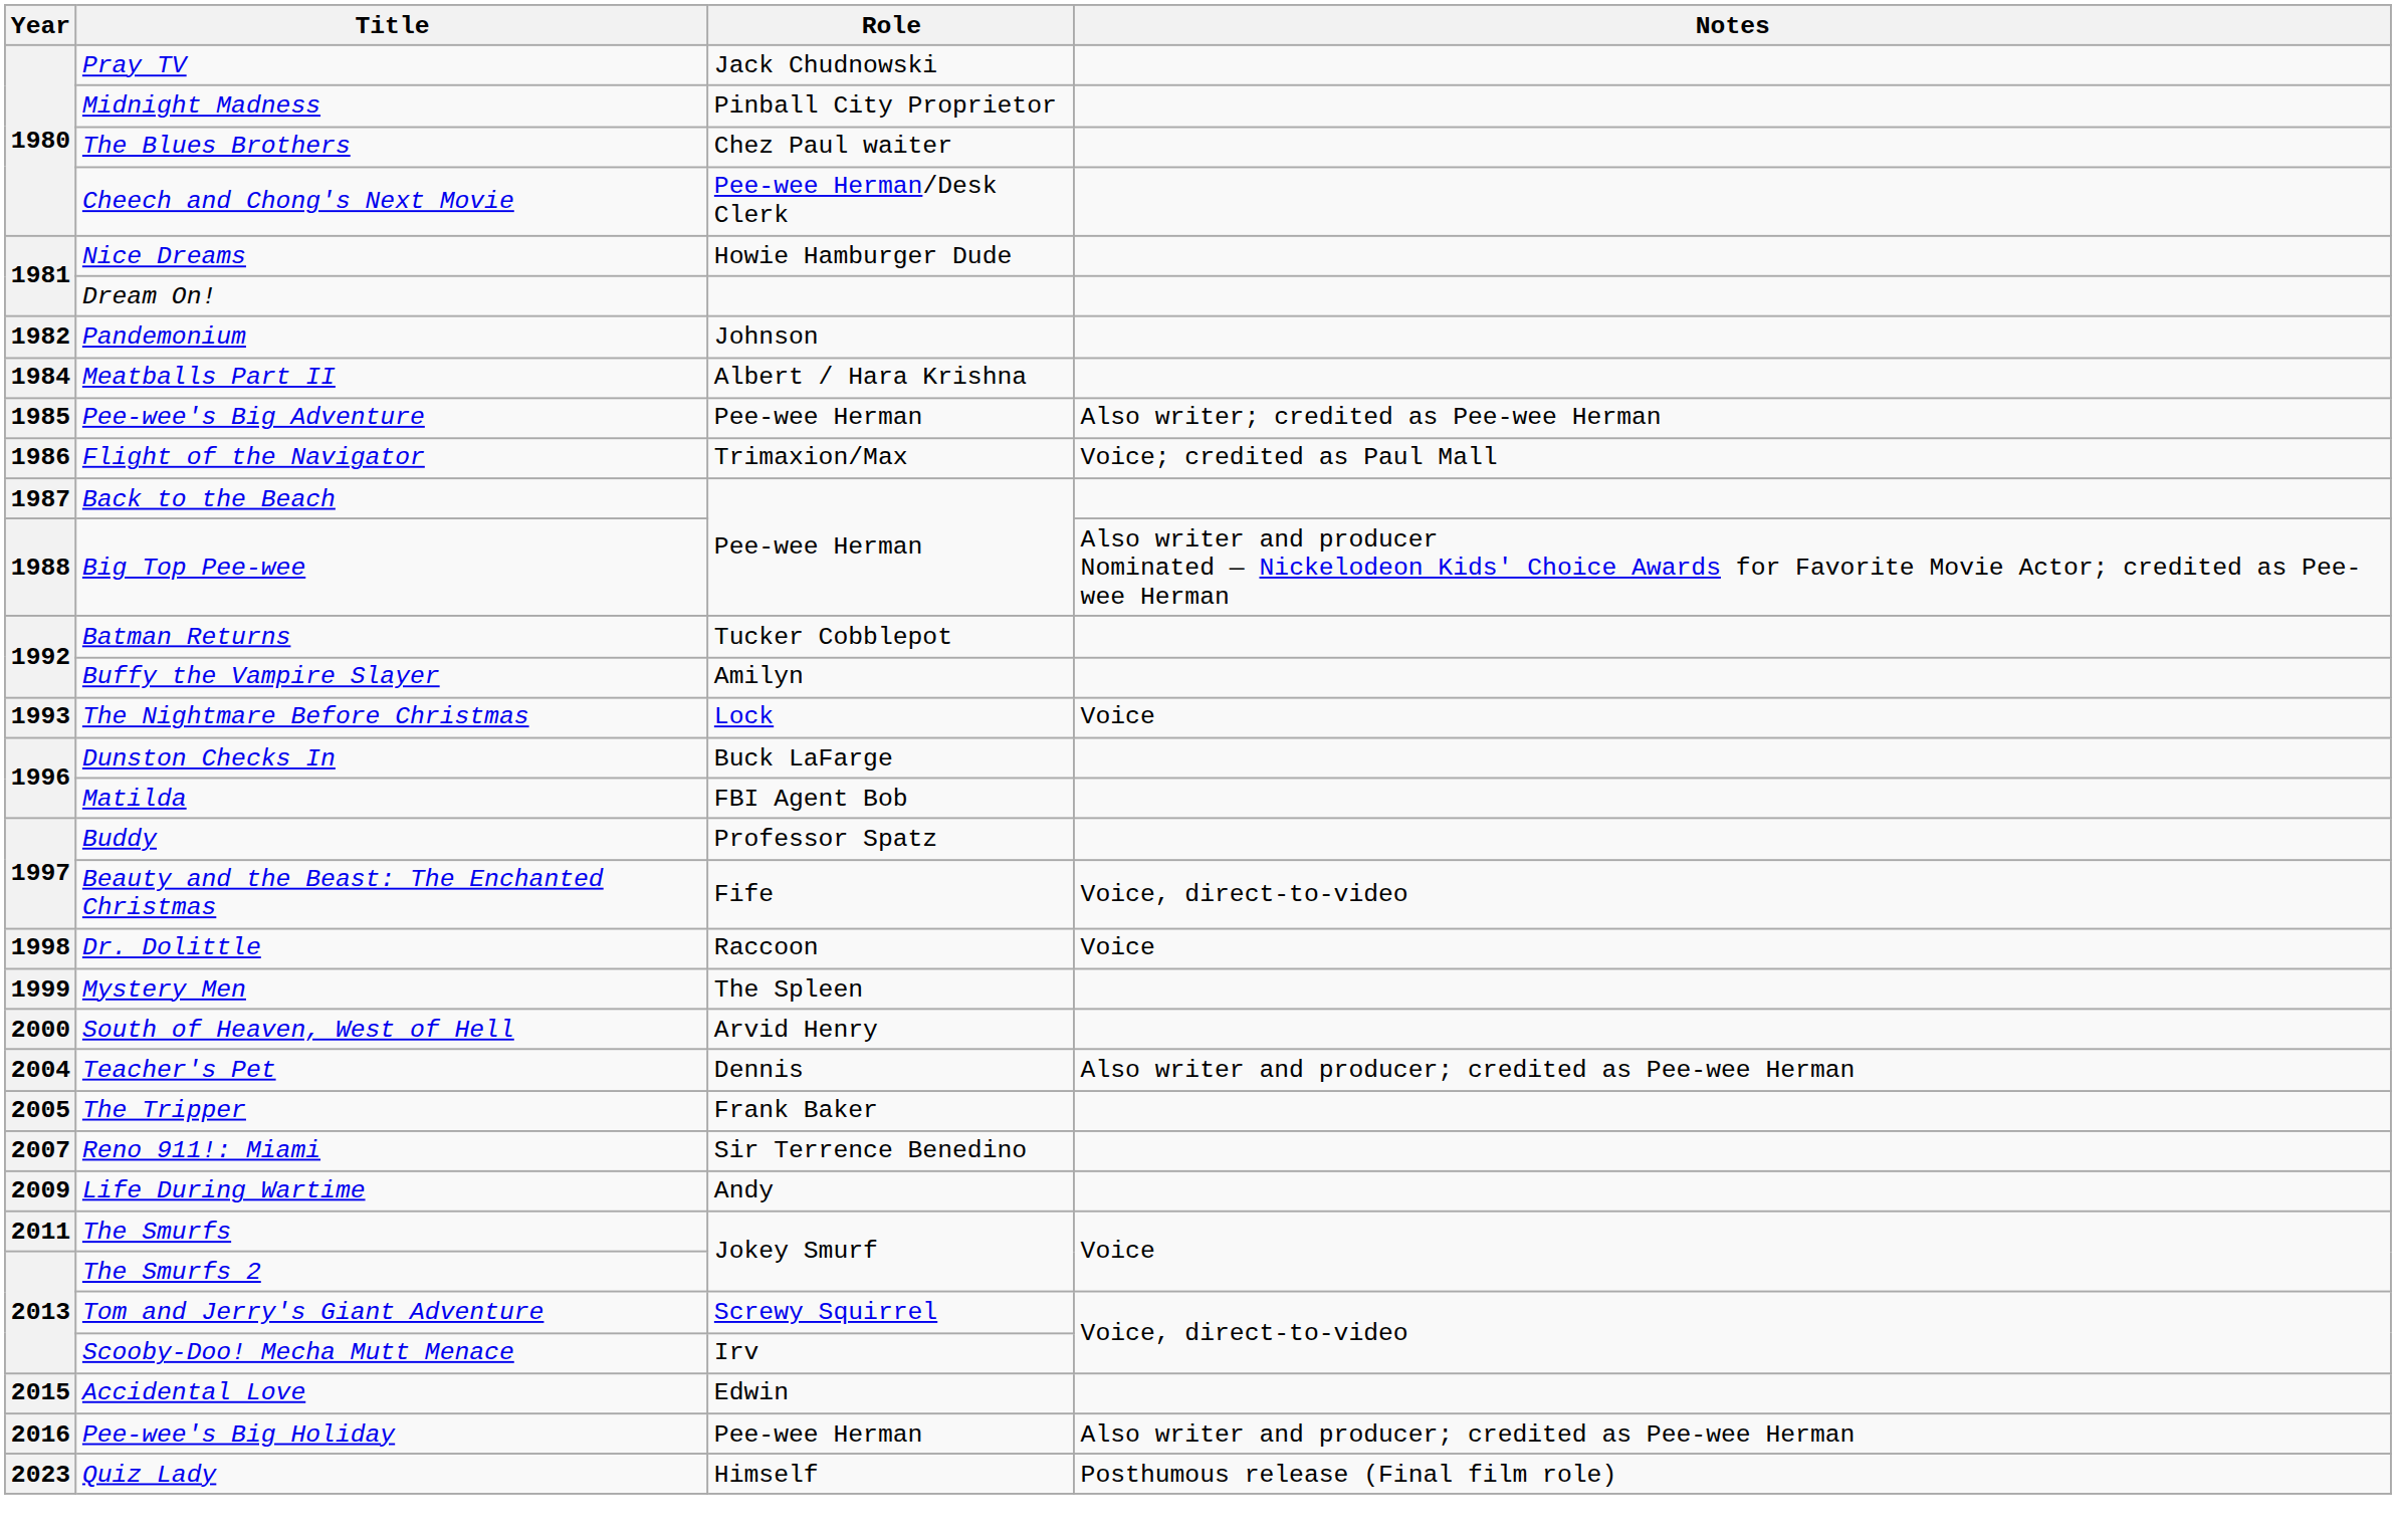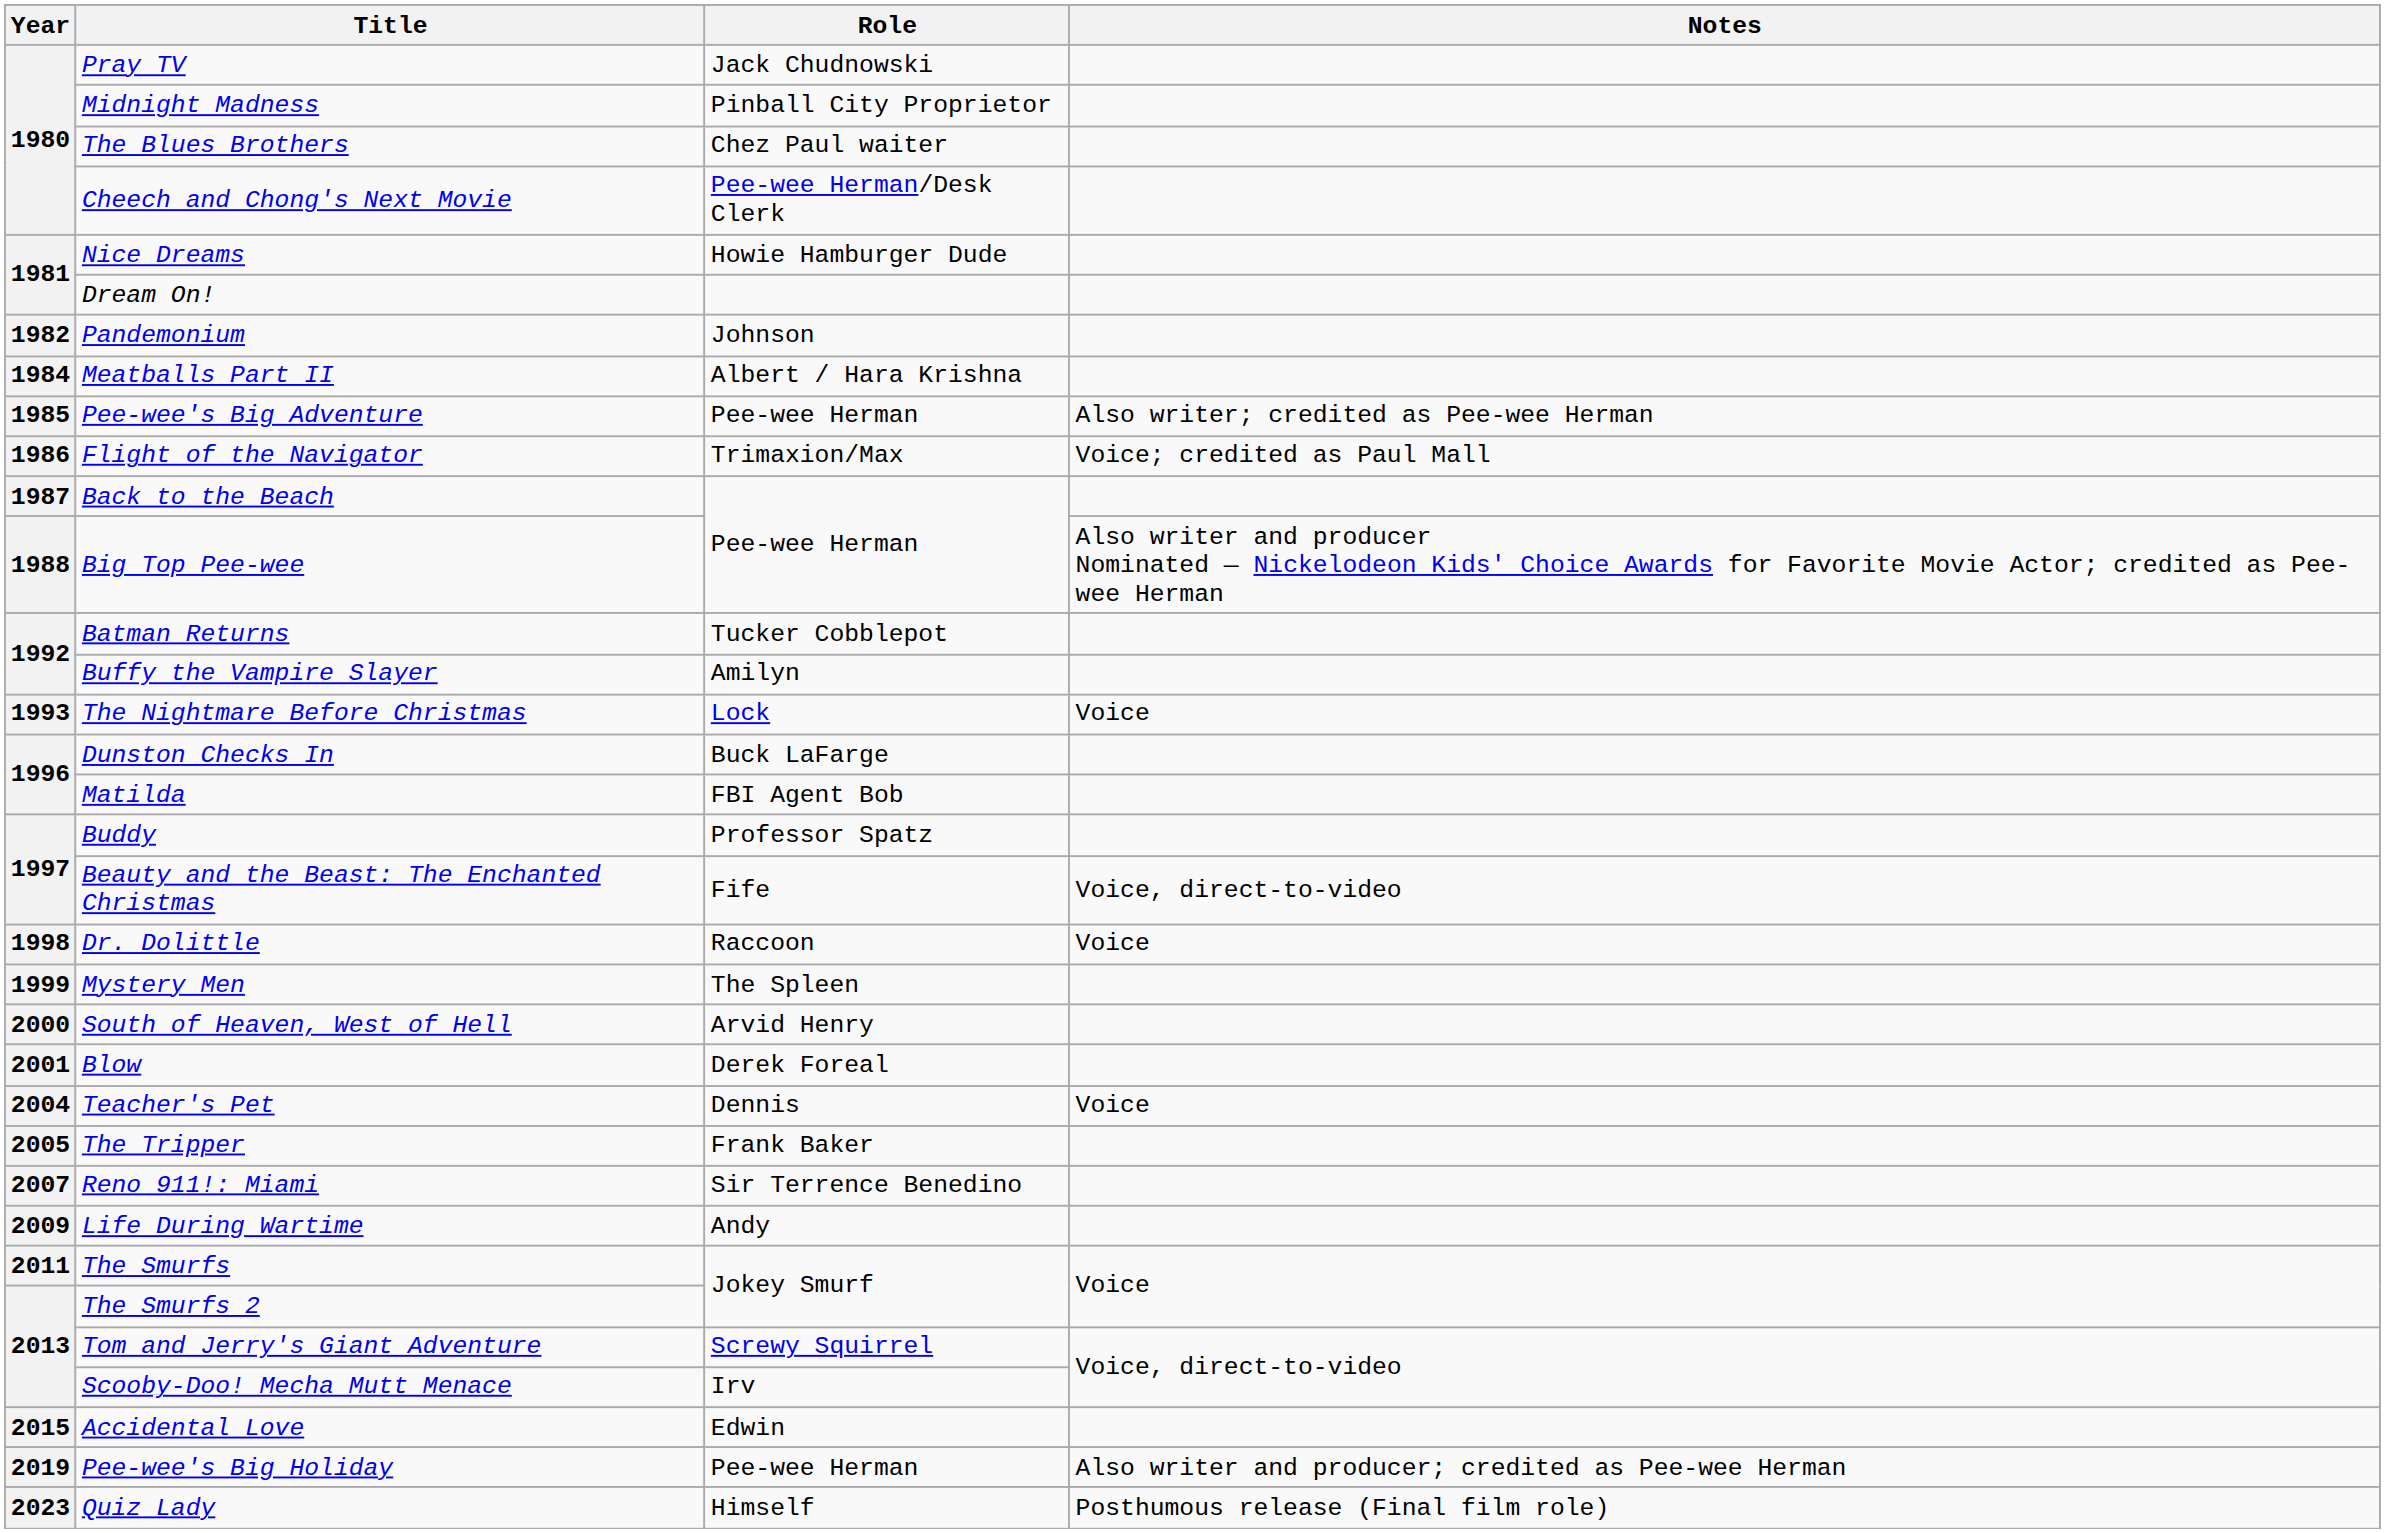+ row: 2001 | Blow | Derek Foreal
Teacher's Pet | Notes: Also writer and producer; credited as Pee-wee Herman -> Voice
Pee-wee's Big Holiday | Year: 2016 -> 2019
